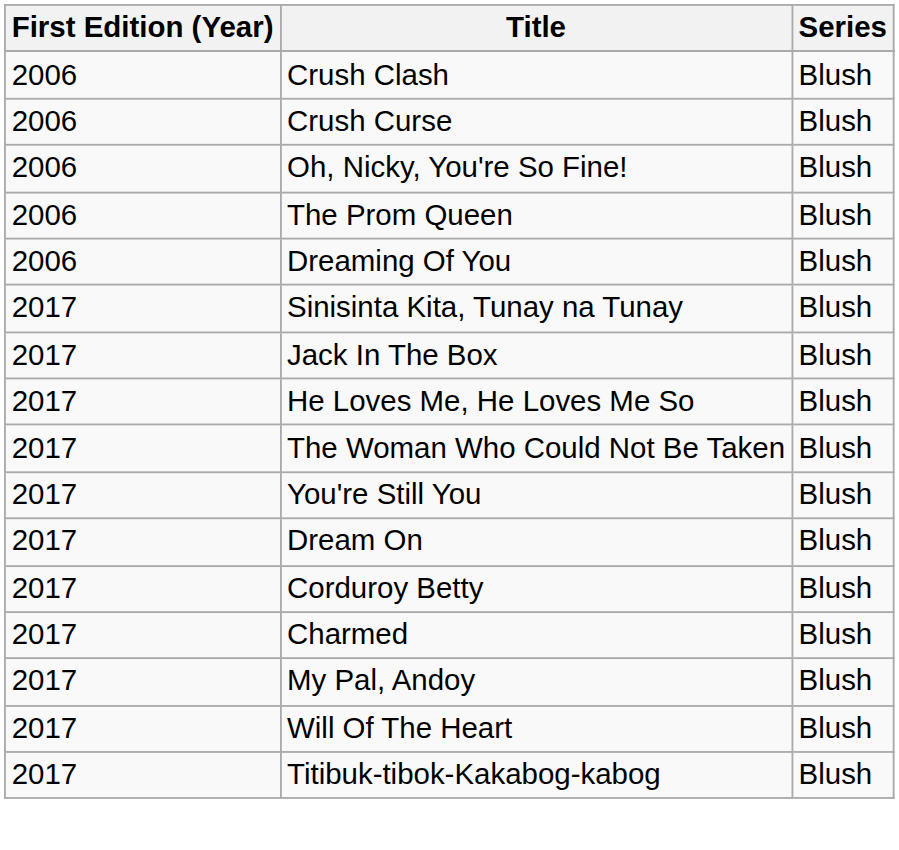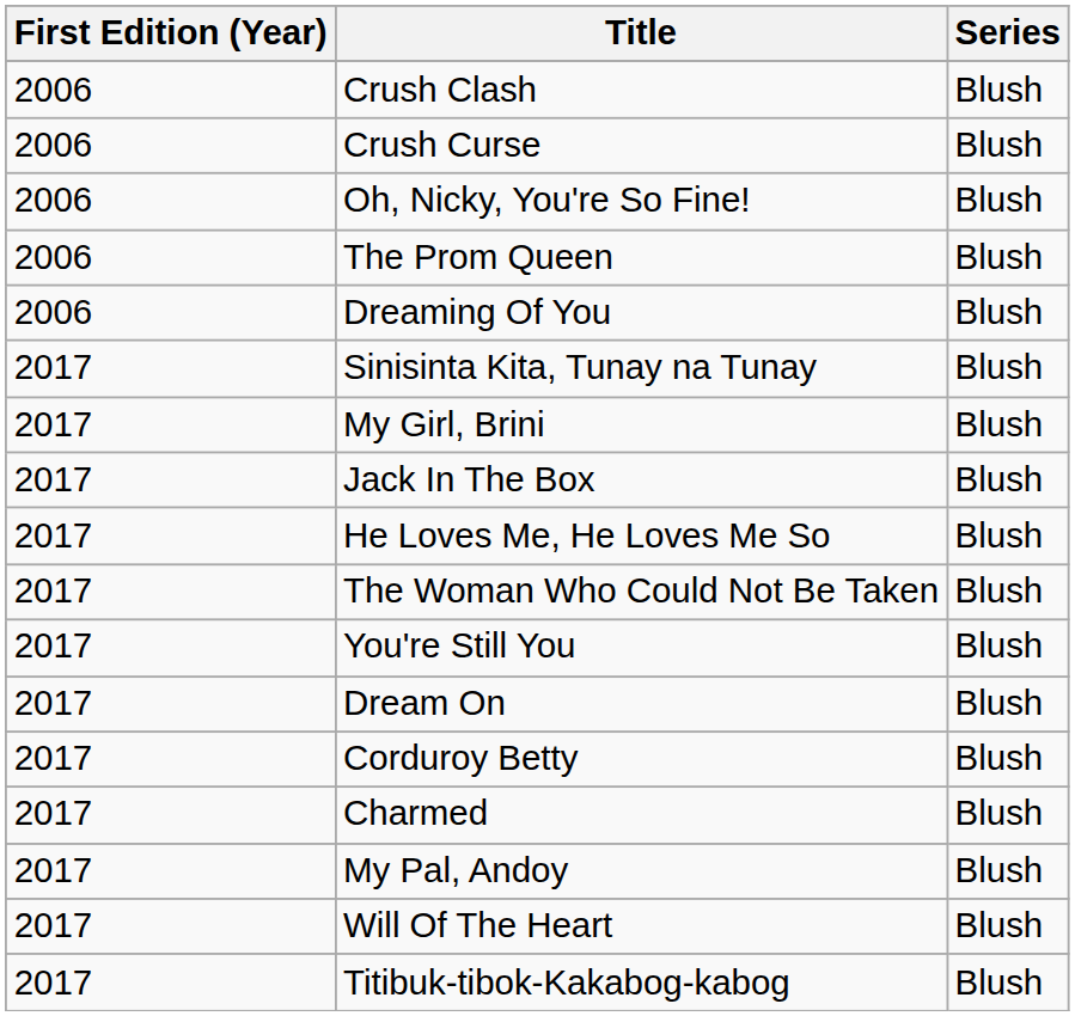+ row: 2017 | My Girl, Brini | Blush
